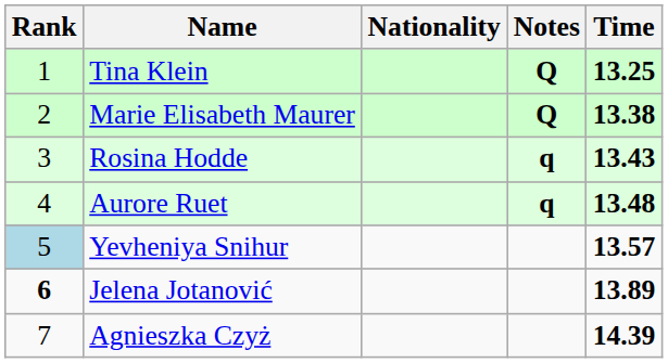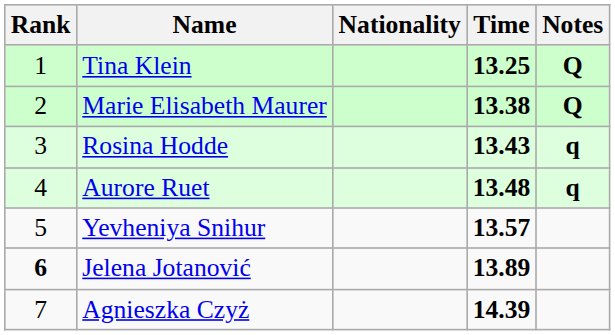columns swapped: Time <-> Notes
Yevheniya Snihur | Rank: lightblue background -> no background
